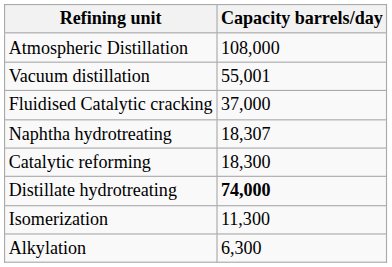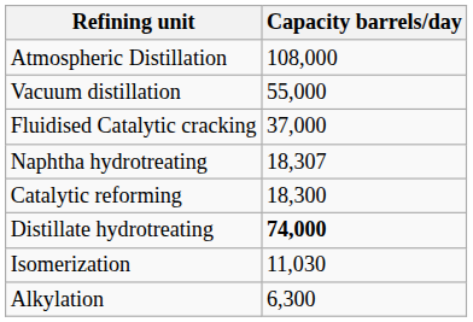Vacuum distillation | Capacity barrels/day: 55,001 -> 55,000
Isomerization | Capacity barrels/day: 11,300 -> 11,030
